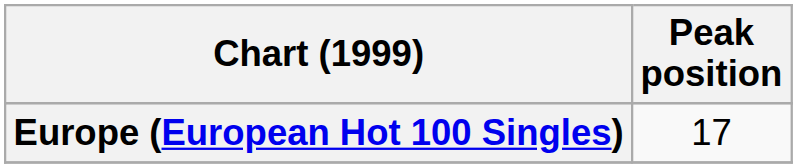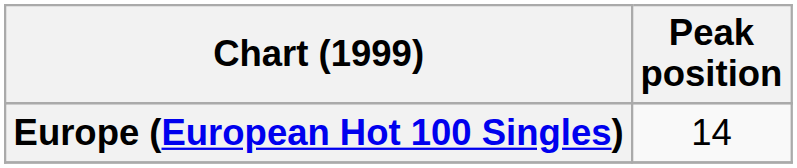Europe (European Hot 100 Singles) | Peak position: 17 -> 14
